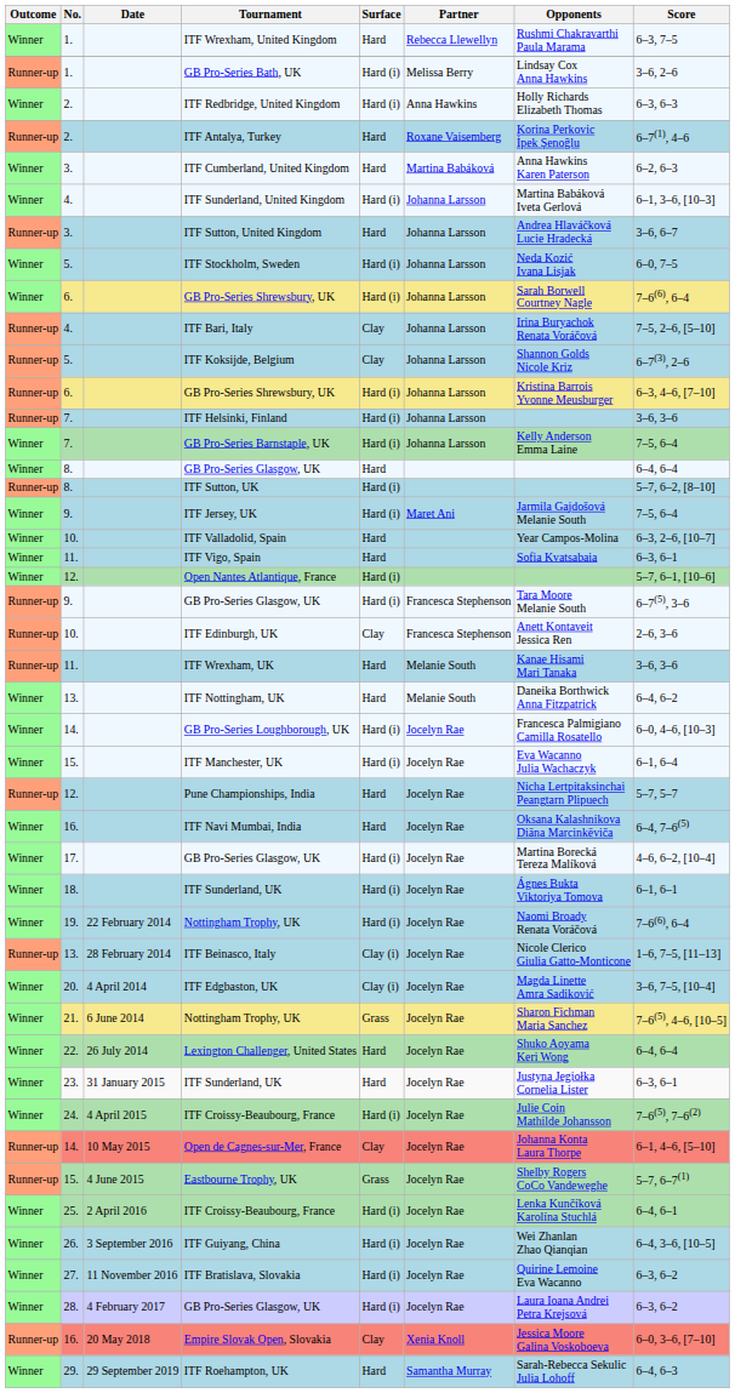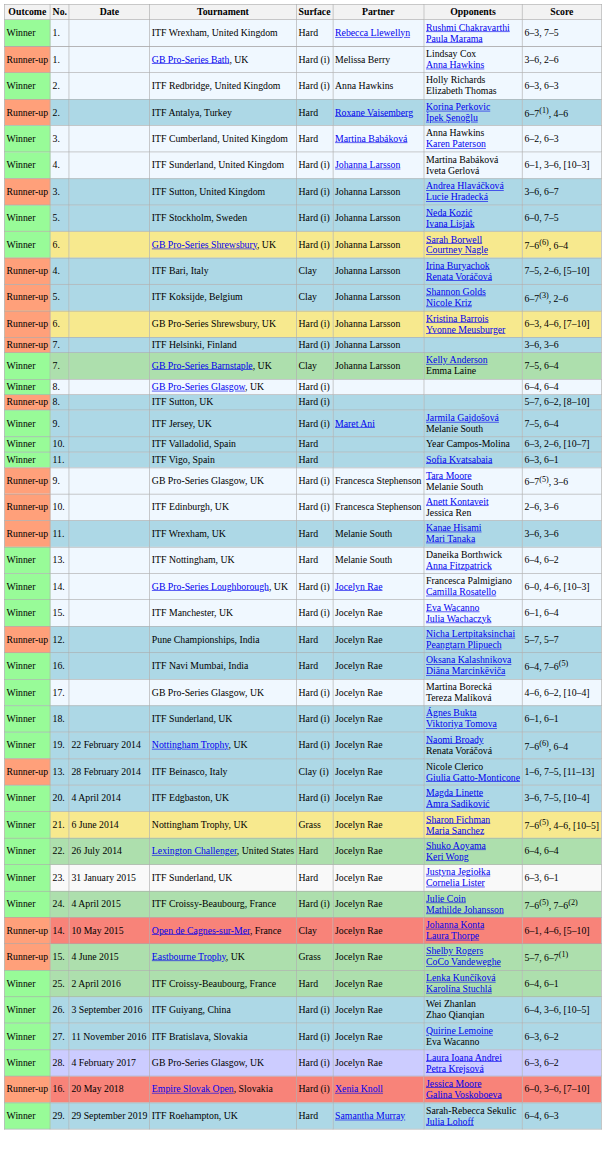ITF Sutton, United Kingdom | Surface: Hard -> Hard (i)
GB Pro-Series Barnstaple, UK | Surface: Hard (i) -> Clay
8. / GB Pro-Series Glasgow, UK | Surface: Hard -> Hard (i)
- row: Winner | 12. | Open Nantes Atlantique, France | Hard (i) | 5–7, 6–1, [10–6]
ITF Edinburgh, UK | Surface: Clay -> Hard (i)
ITF Edgbaston, UK | Surface: Clay (i) -> Hard (i)
25. / ITF Croissy-Beaubourg, France | Surface: Hard (i) -> Hard
Empire Slovak Open, Slovakia | Surface: Clay -> Hard (i)
